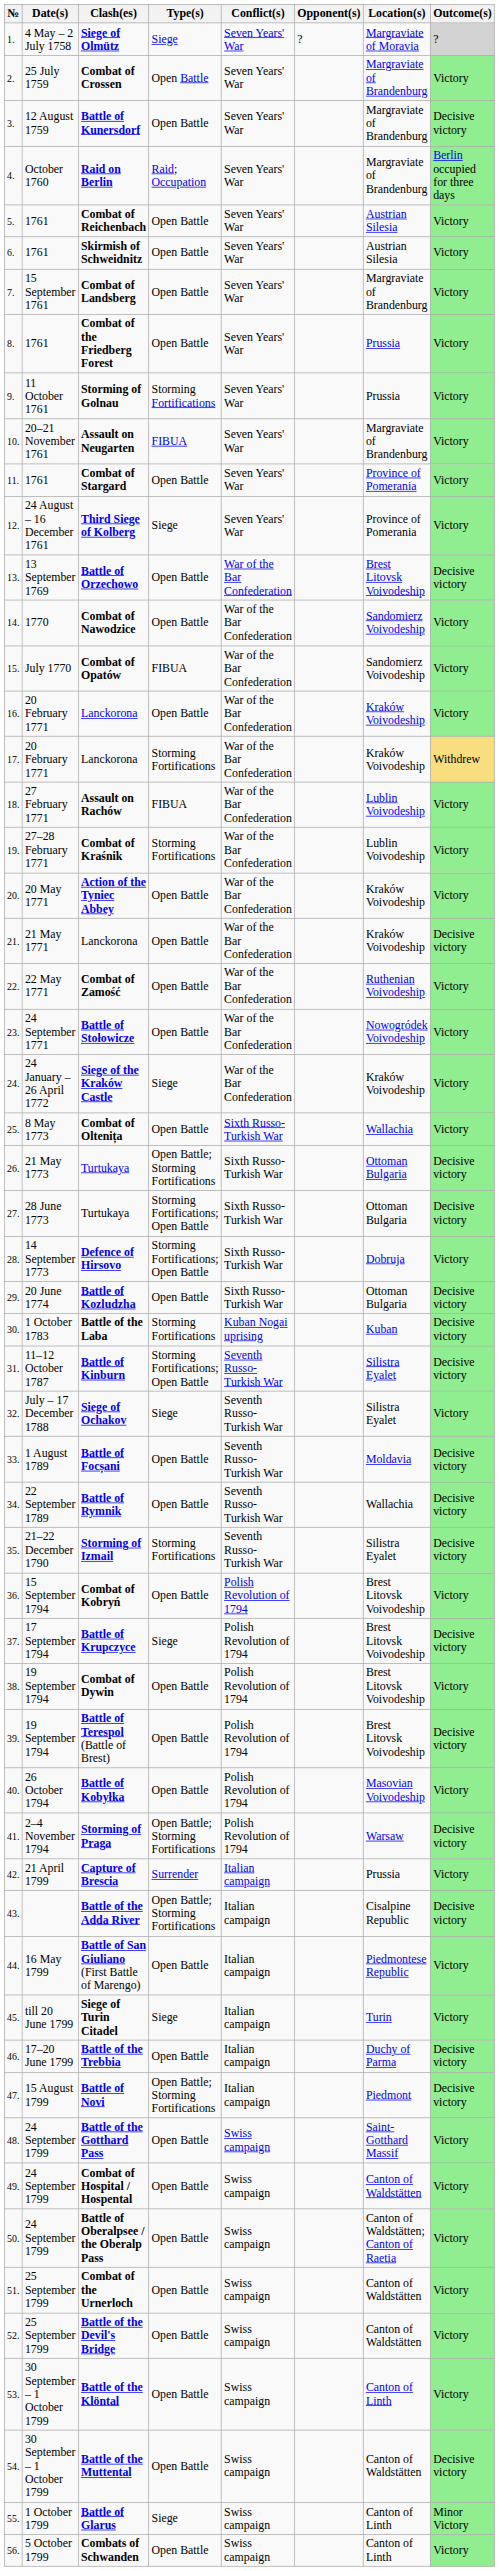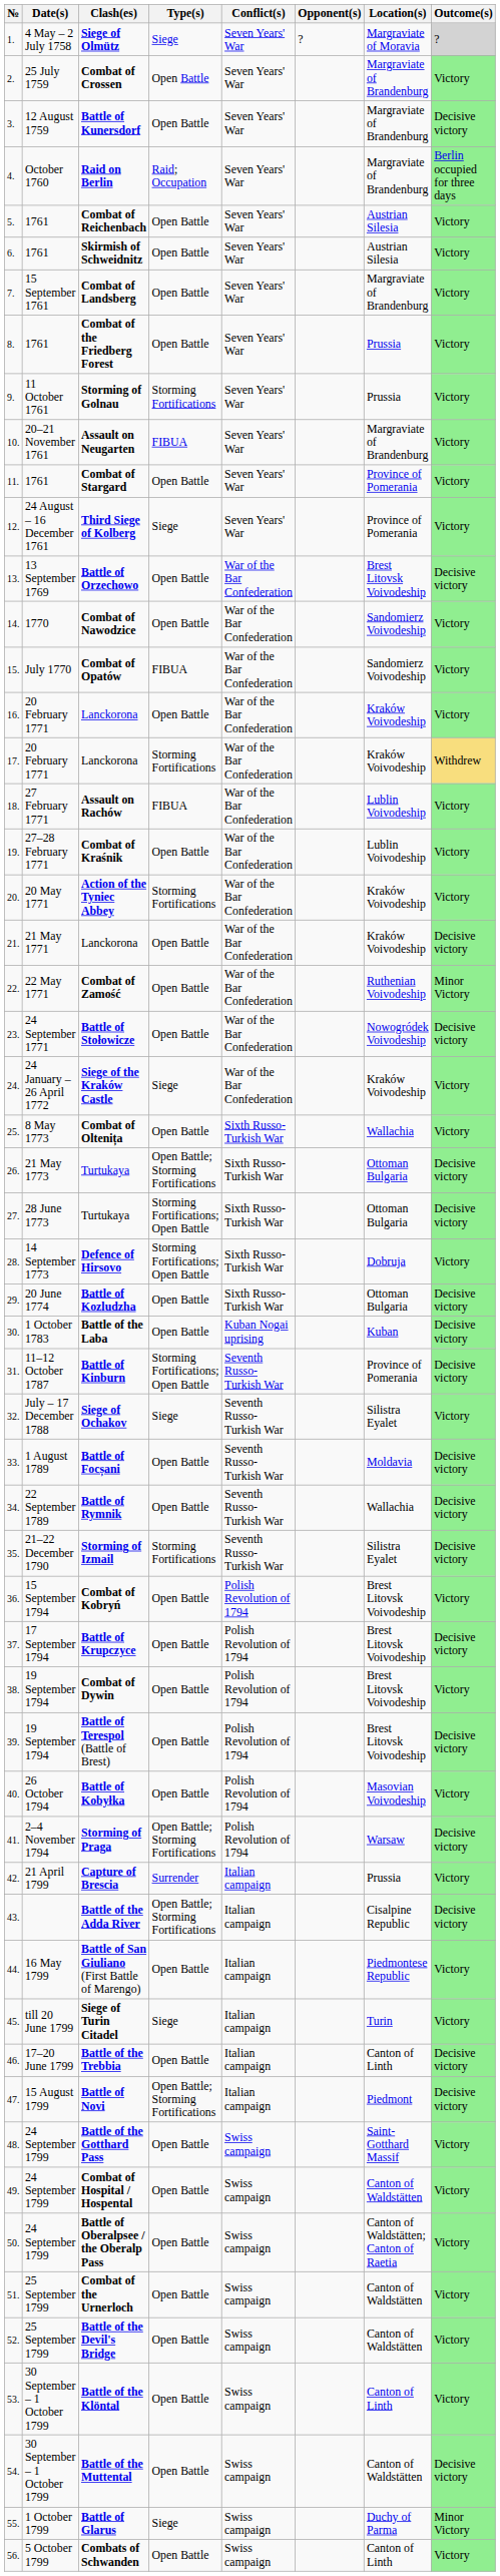Combat of Kraśnik | Type(s): Storming Fortifications -> Open Battle
Action of the Tyniec Abbey | Type(s): Open Battle -> Storming Fortifications
Combat of Zamość | Outcome(s): Victory -> Minor Victory
Battle of Stołowicze | Outcome(s): Victory -> Decisive victory
Battle of the Laba | Type(s): Storming Fortifications -> Open Battle
Battle of Kinburn | Location(s): Silistra Eyalet -> Province of Pomerania
Battle of Krupczyce | Type(s): Siege -> Open Battle
Battle of the Trebbia | Location(s): Duchy of Parma -> Canton of Linth
Battle of Glarus | Location(s): Canton of Linth -> Duchy of Parma
